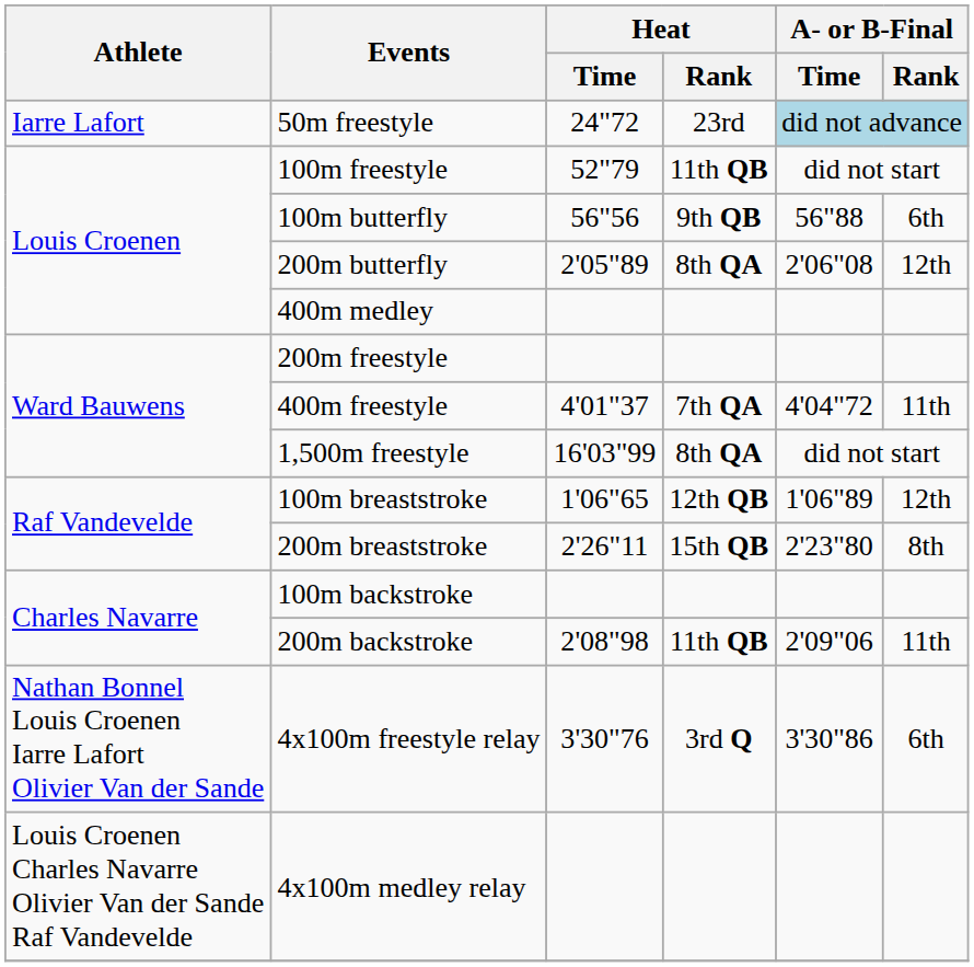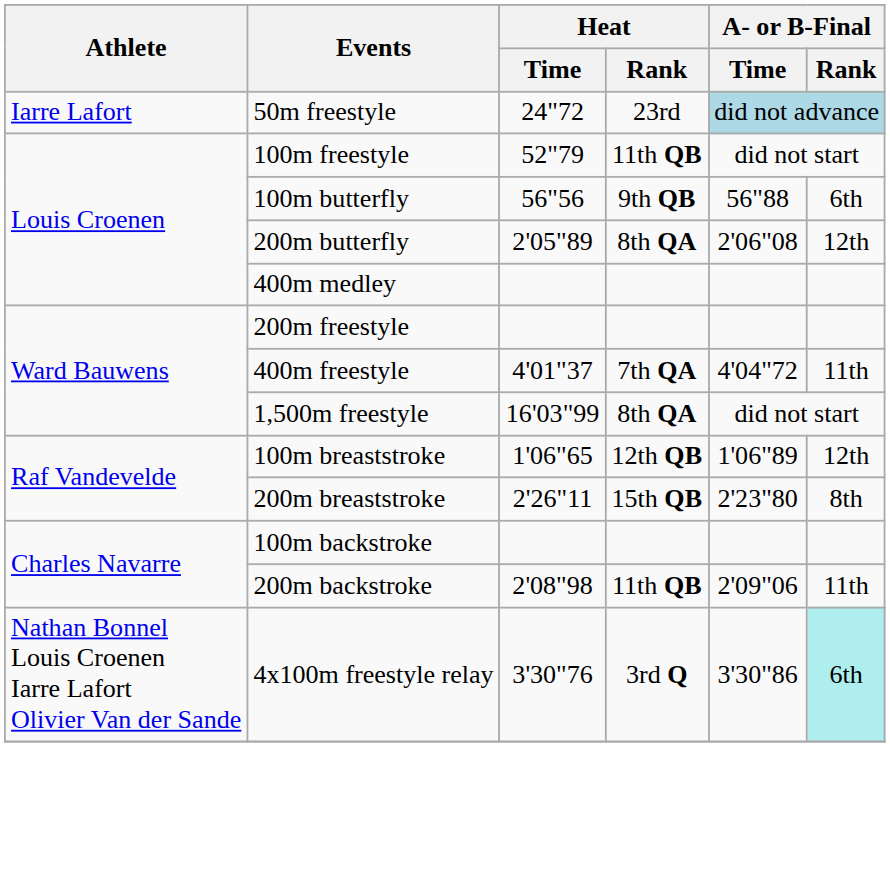4x100m freestyle relay | A- or B-Final / Rank: no background -> paleturquoise background
- row: Louis Croenen Charles Navarre Olivier Van der Sande Raf Vandevelde | 4x100m medley relay
